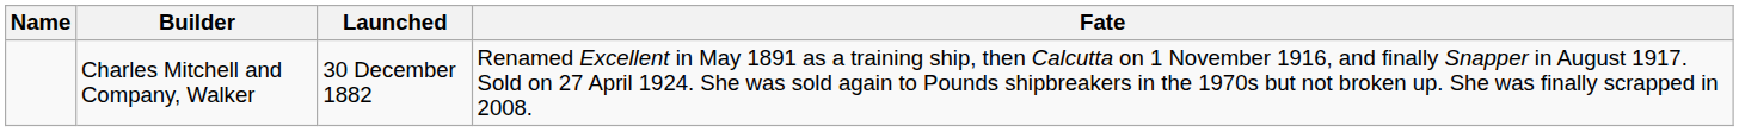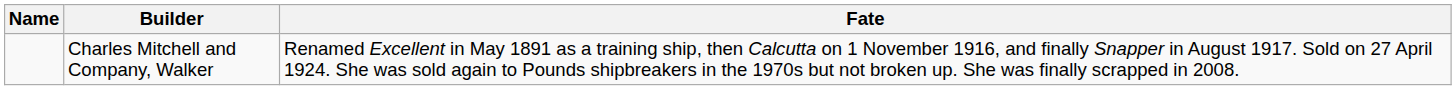- column: Launched | 30 December 1882
